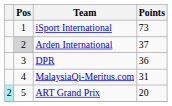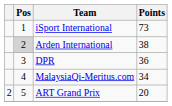Arden International | Points: 37 -> 38
MalaysiaQi-Meritus.com | Points: 31 -> 34
ART Grand Prix | column 1: paleturquoise background -> no background
